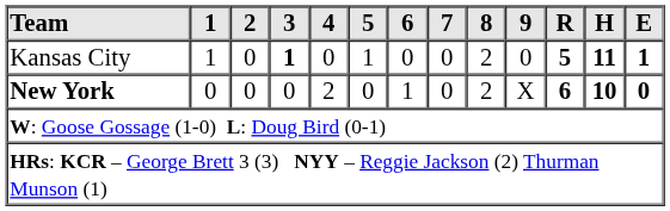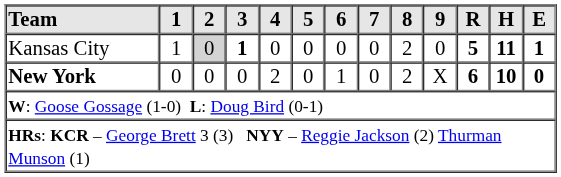Kansas City | 2: no background -> lightgrey background
Kansas City | 5: 1 -> 0
